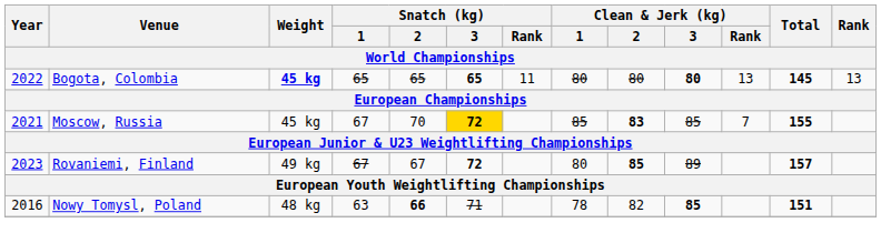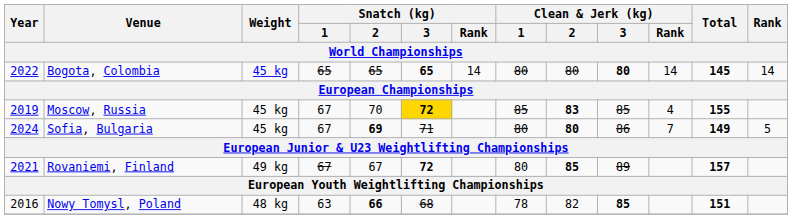Bogota, Colombia | Weight: bold -> normal
Bogota, Colombia | Snatch (kg) / Rank: 11 -> 14
Bogota, Colombia | Clean & Jerk (kg) / Rank: 13 -> 14
Bogota, Colombia | Rank: 13 -> 14
Moscow, Russia | Year: 2021 -> 2019
Moscow, Russia | Clean & Jerk (kg) / Rank: 7 -> 4
+ row: 2024 | Sofia, Bulgaria | 45 kg | 67 | 69 | 71 | 80 | 80 | 86 | 7 | 149 | 5
Rovaniemi, Finland | Year: 2023 -> 2021
Nowy Tomysl, Poland | Snatch (kg) / 3: 71 -> 68
